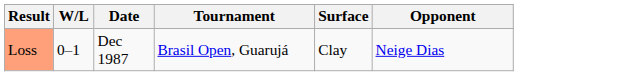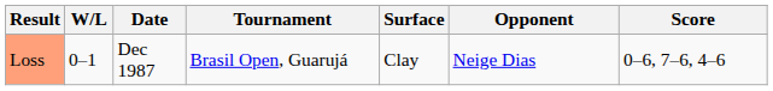+ column: Score | 0–6, 7–6, 4–6
